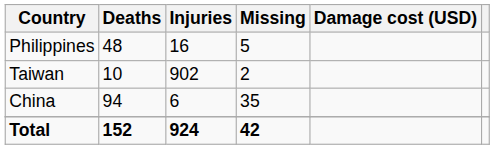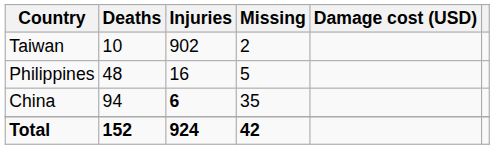rows swapped: Philippines <-> Taiwan
China | Injuries: normal -> bold
